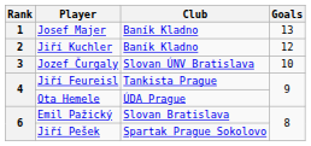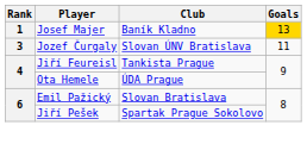Josef Majer | Goals: no background -> gold background
- row: 2 | Jiří Kuchler | Baník Kladno | 12
Jozef Čurgaly | Goals: 10 -> 11
